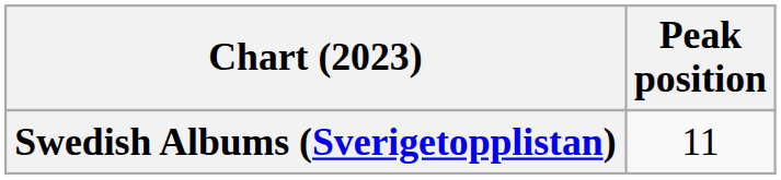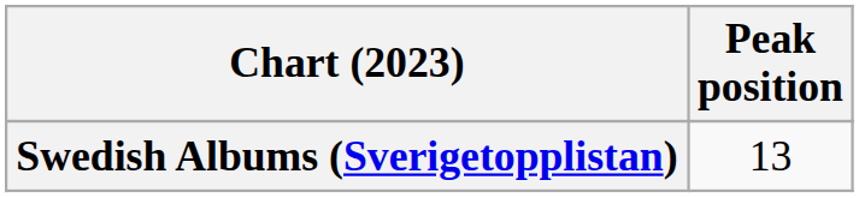Swedish Albums (Sverigetopplistan) | Peak position: 11 -> 13
